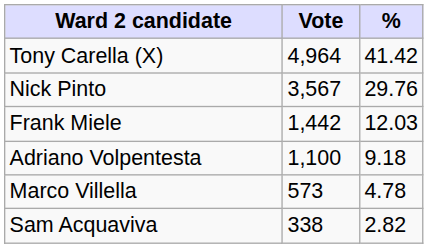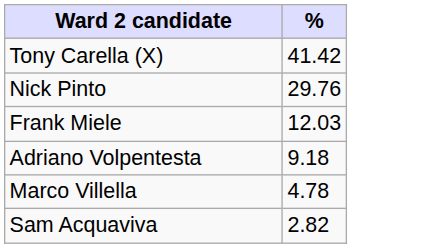- column: Vote | 4,964 | 3,567 | 1,442 | 1,100 | 573 | 338
